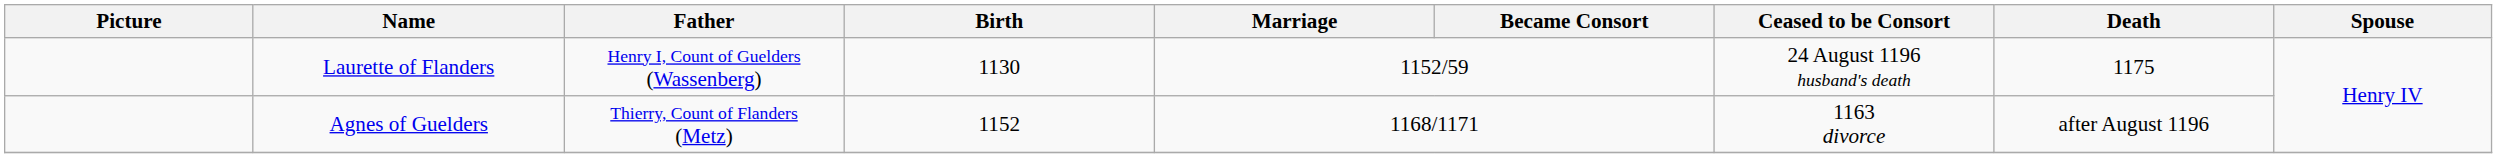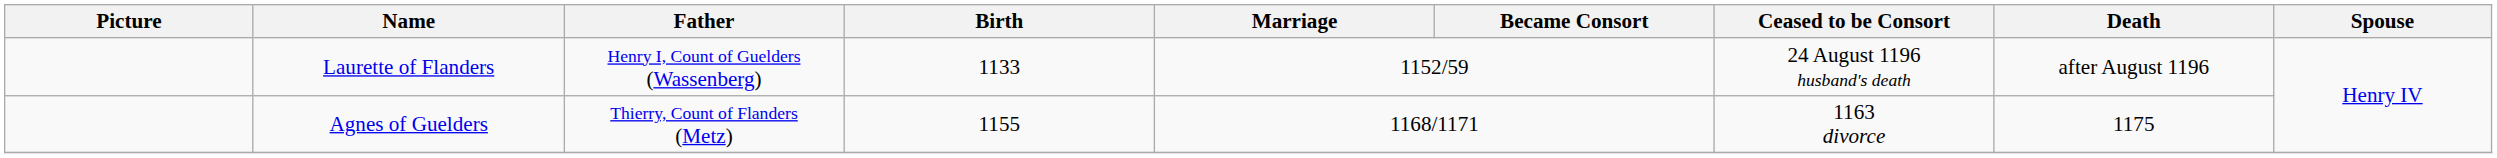Laurette of Flanders | Birth: 1130 -> 1133
Laurette of Flanders | Death: 1175 -> after August 1196
Agnes of Guelders | Birth: 1152 -> 1155
Agnes of Guelders | Death: after August 1196 -> 1175
